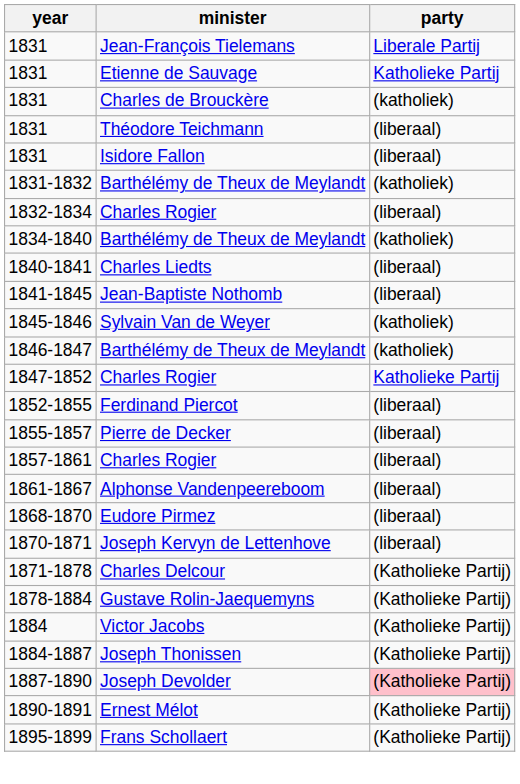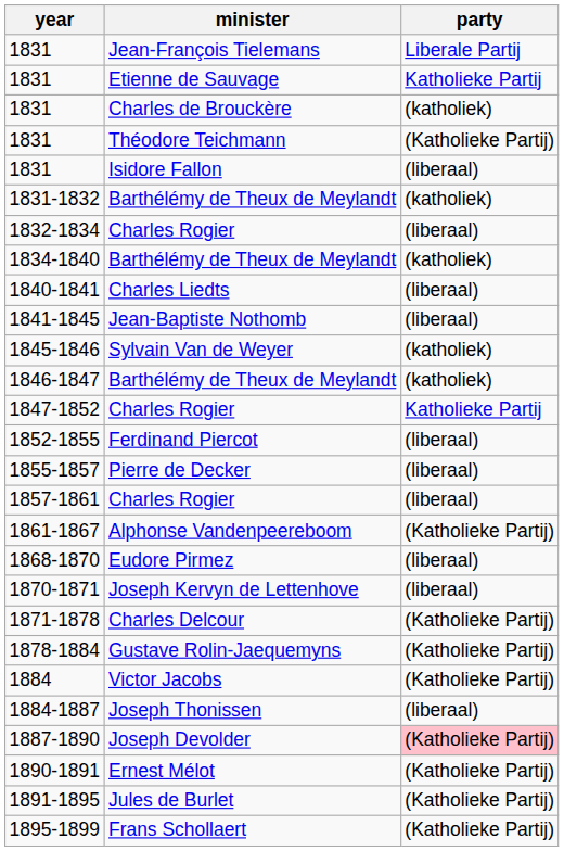1831 / Théodore Teichmann | party: (liberaal) -> (Katholieke Partij)
1861-1867 | party: (liberaal) -> (Katholieke Partij)
1884-1887 | party: (Katholieke Partij) -> (liberaal)
+ row: 1891-1895 | Jules de Burlet | (Katholieke Partij)
